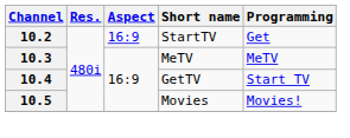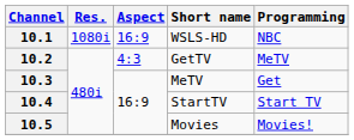+ row: 10.1 | 1080i | 16:9 | WSLS-HD | NBC
10.2 | Aspect: 16:9 -> 4:3
10.2 | Short name: StartTV -> GetTV
10.2 | Programming: Get -> MeTV
10.3 | Programming: MeTV -> Get
10.4 | Short name: GetTV -> StartTV
